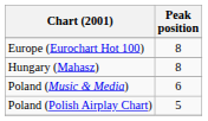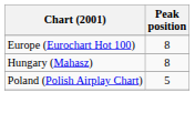- row: Poland (Music & Media) | 6
